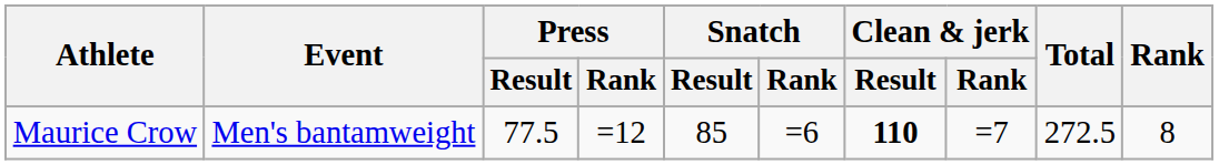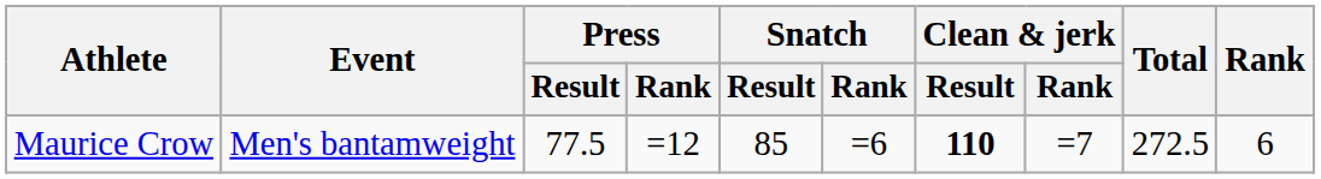Maurice Crow | Rank: 8 -> 6
